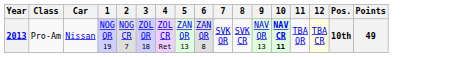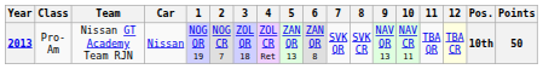+ column: Team | Nissan GT Academy Team RJN
2013 | 10: bold -> normal
2013 | Points: 49 -> 50
